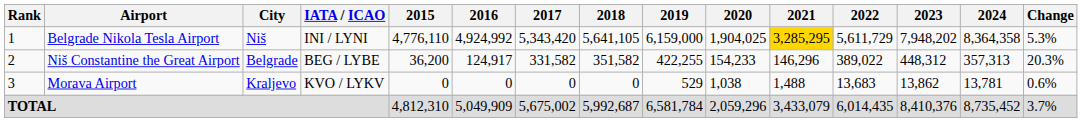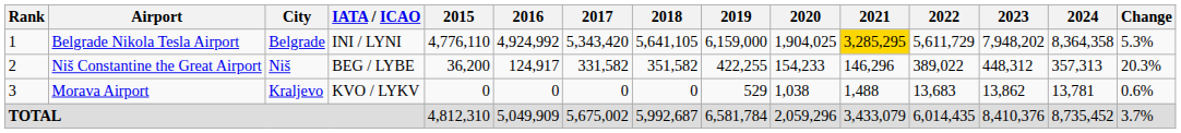Belgrade Nikola Tesla Airport | City: Niš -> Belgrade
Niš Constantine the Great Airport | City: Belgrade -> Niš
